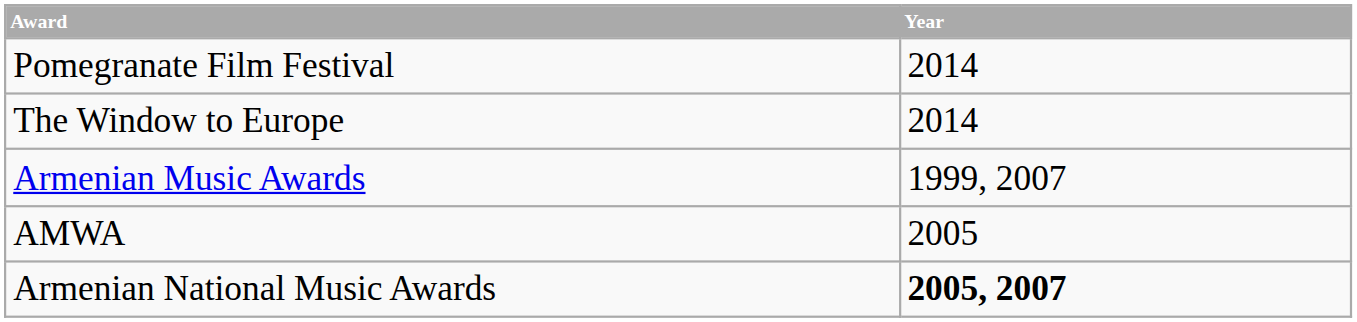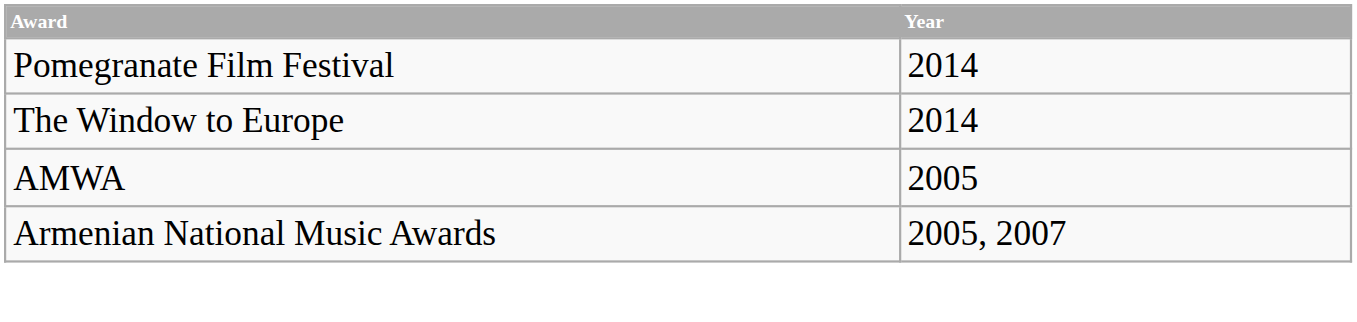- row: Armenian Music Awards | 1999, 2007
Armenian National Music Awards | Year: bold -> normal
